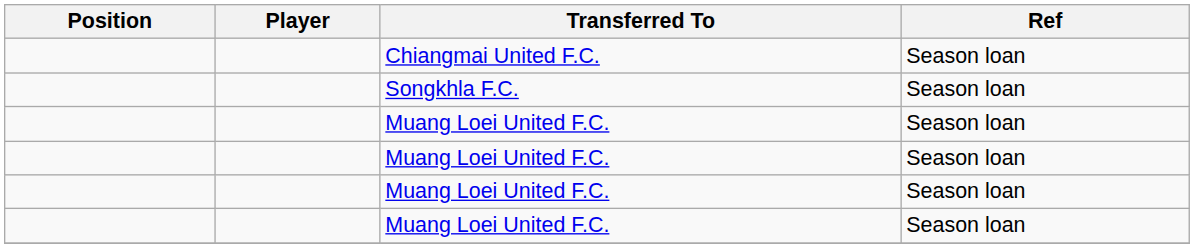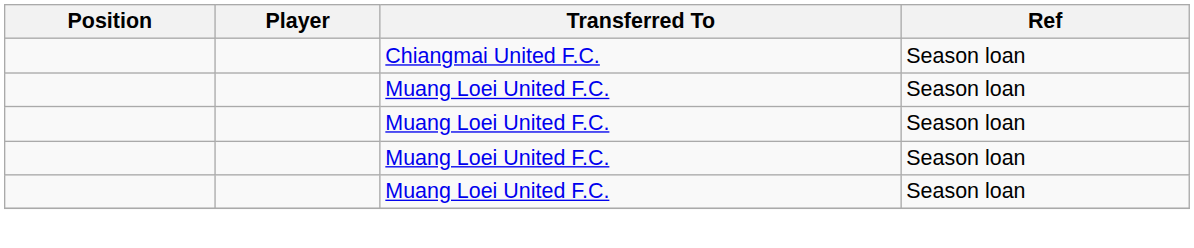- row: Songkhla F.C. | Season loan
